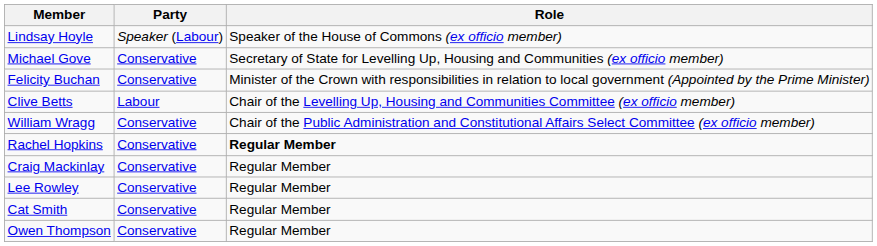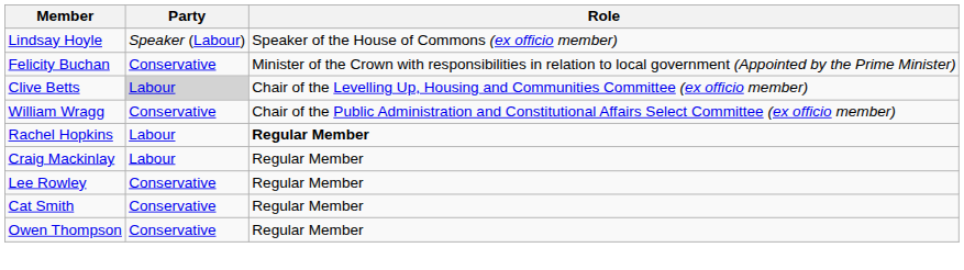- row: Michael Gove | Conservative | Secretary of State for Levelling Up, Housing and Communities (ex officio member)
Clive Betts | Party: no background -> lightgrey background
Rachel Hopkins | Party: Conservative -> Labour
Craig Mackinlay | Party: Conservative -> Labour
